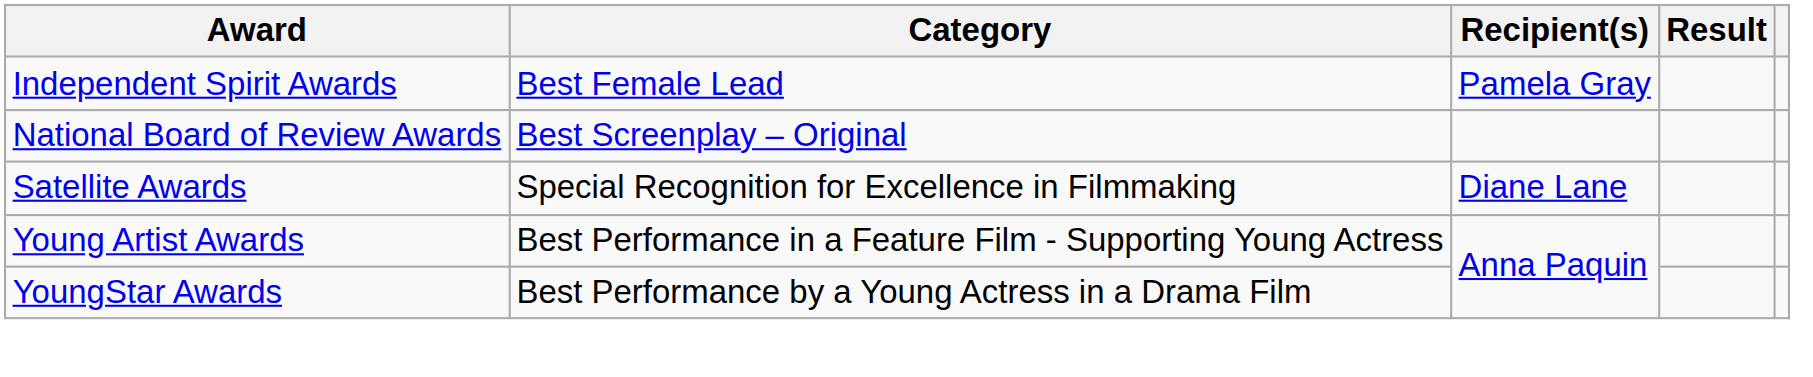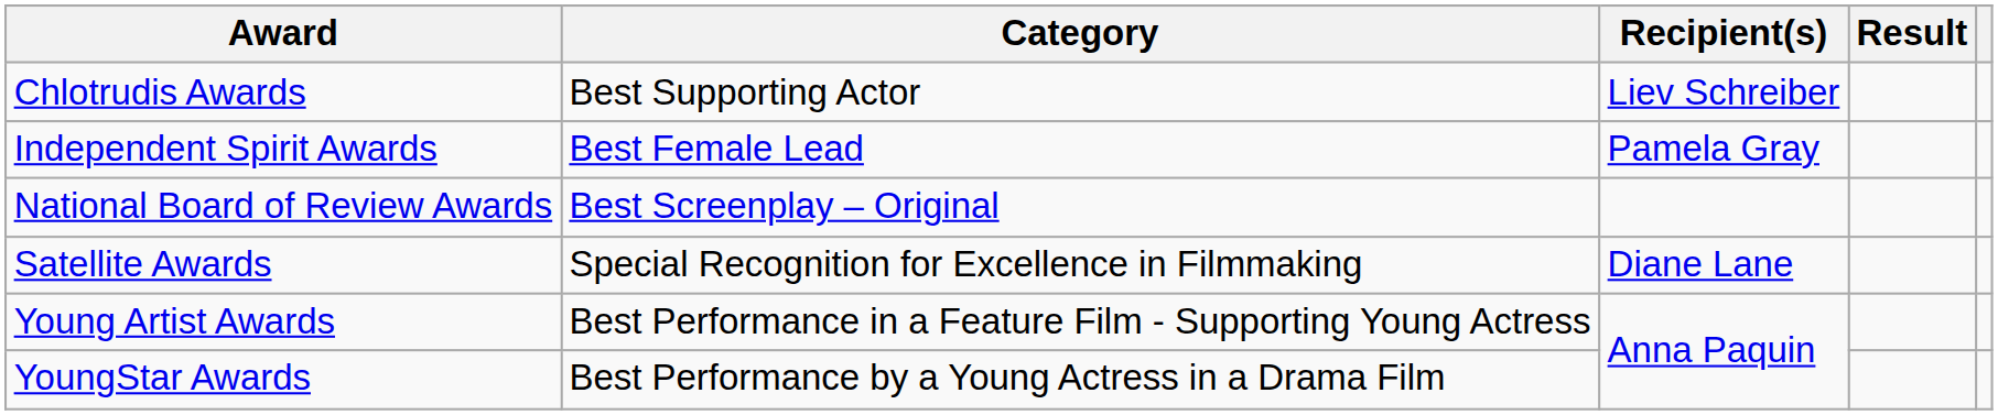+ row: Chlotrudis Awards | Best Supporting Actor | Liev Schreiber
